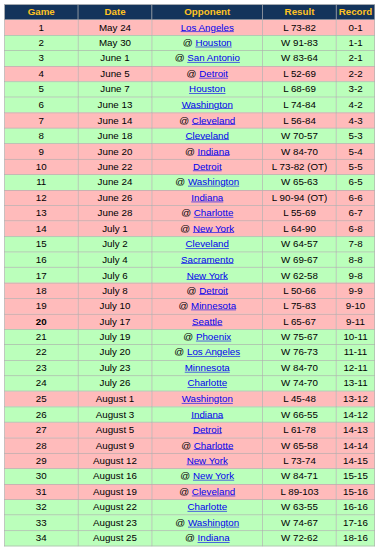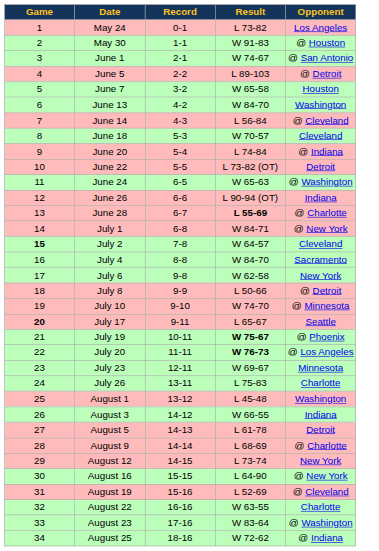columns swapped: Opponent <-> Record
June 1 | Result: W 83-64 -> W 74-67
June 5 | Result: L 52-69 -> L 89-103
June 7 | Result: L 68-69 -> W 65-58
June 13 | Result: L 74-84 -> W 84-70
June 20 | Result: W 84-70 -> L 74-84
June 28 | Result: normal -> bold
July 1 | Result: L 64-90 -> W 84-71
July 2 | Game: normal -> bold
July 4 | Result: W 69-67 -> W 84-70
July 10 | Result: L 75-83 -> W 74-70
July 19 | Result: normal -> bold
July 20 | Result: normal -> bold
July 23 | Result: W 84-70 -> W 69-67
July 26 | Result: W 74-70 -> L 75-83
August 9 | Result: W 65-58 -> L 68-69
August 16 | Result: W 84-71 -> L 64-90
August 19 | Result: L 89-103 -> L 52-69
August 23 | Result: W 74-67 -> W 83-64
